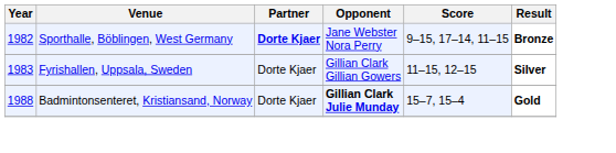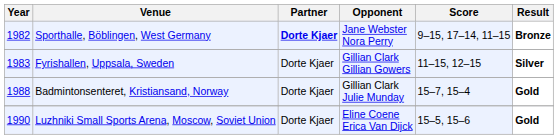Badmintonsenteret, Kristiansand, Norway | Opponent: bold -> normal
+ row: 1990 | Luzhniki Small Sports Arena, Moscow, Soviet Union | Dorte Kjaer | Eline Coene Erica Van Dijck | 15–5, 15–6 | Gold
